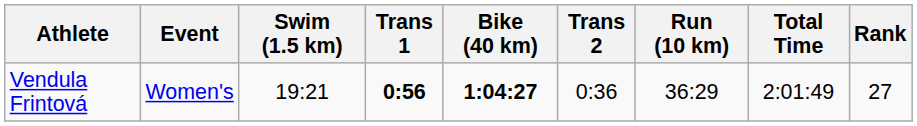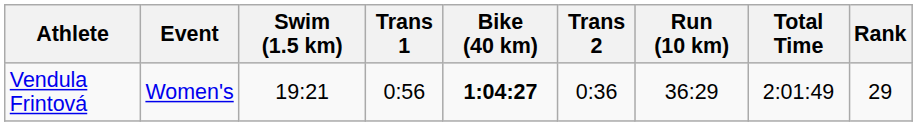Vendula Frintová | Trans 1: bold -> normal
Vendula Frintová | Rank: 27 -> 29
